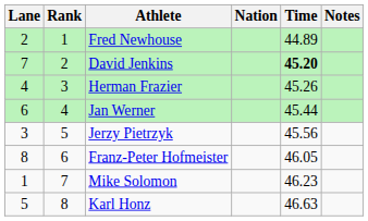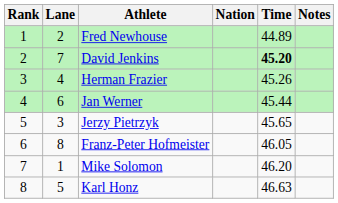columns swapped: Rank <-> Lane
Jerzy Pietrzyk | Time: 45.56 -> 45.65
Mike Solomon | Time: 46.23 -> 46.20
